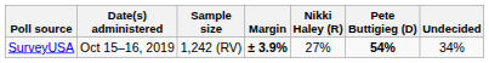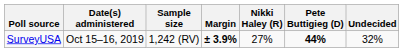SurveyUSA | Pete Buttigieg (D): 54% -> 44%
SurveyUSA | Undecided: 34% -> 32%
